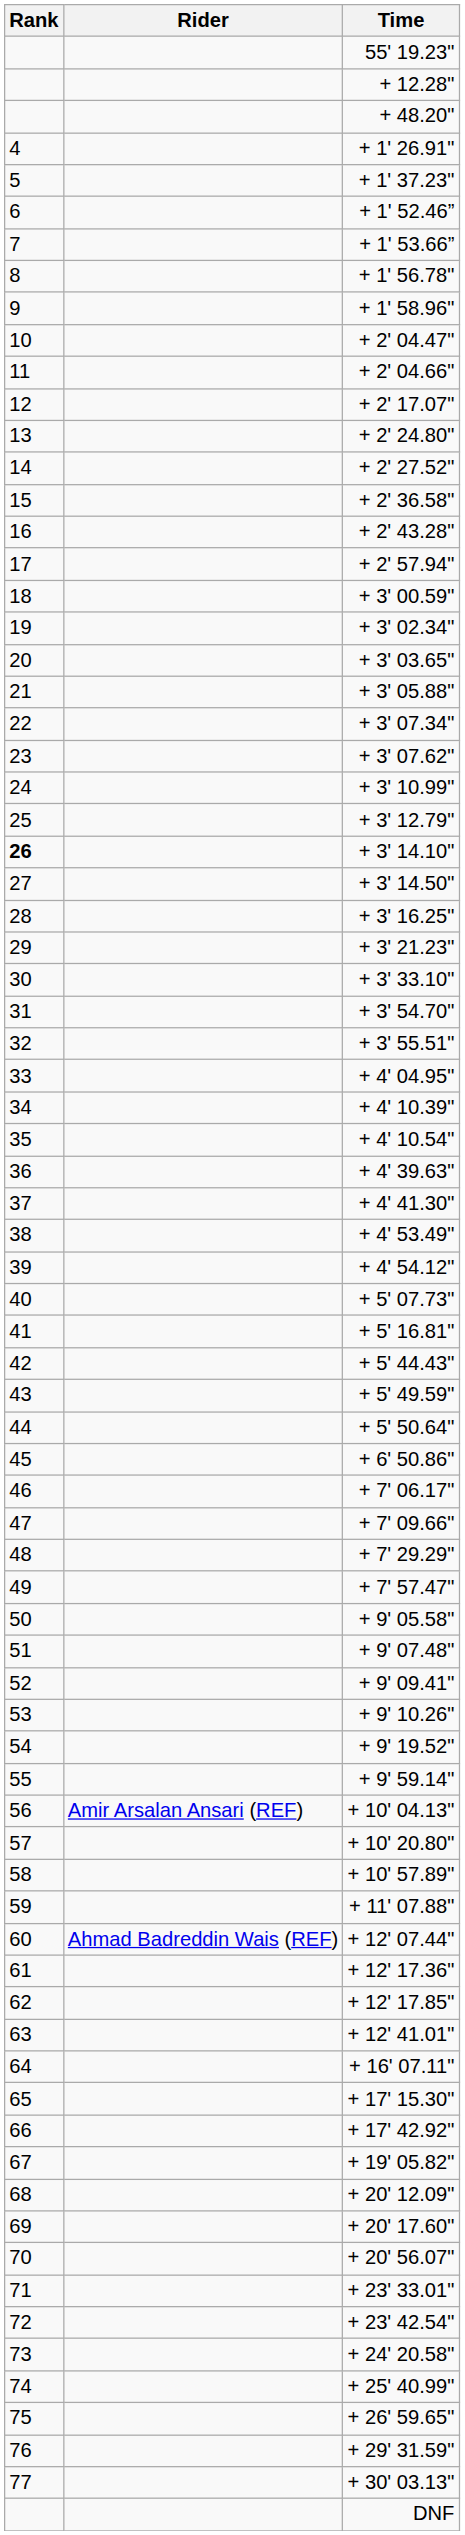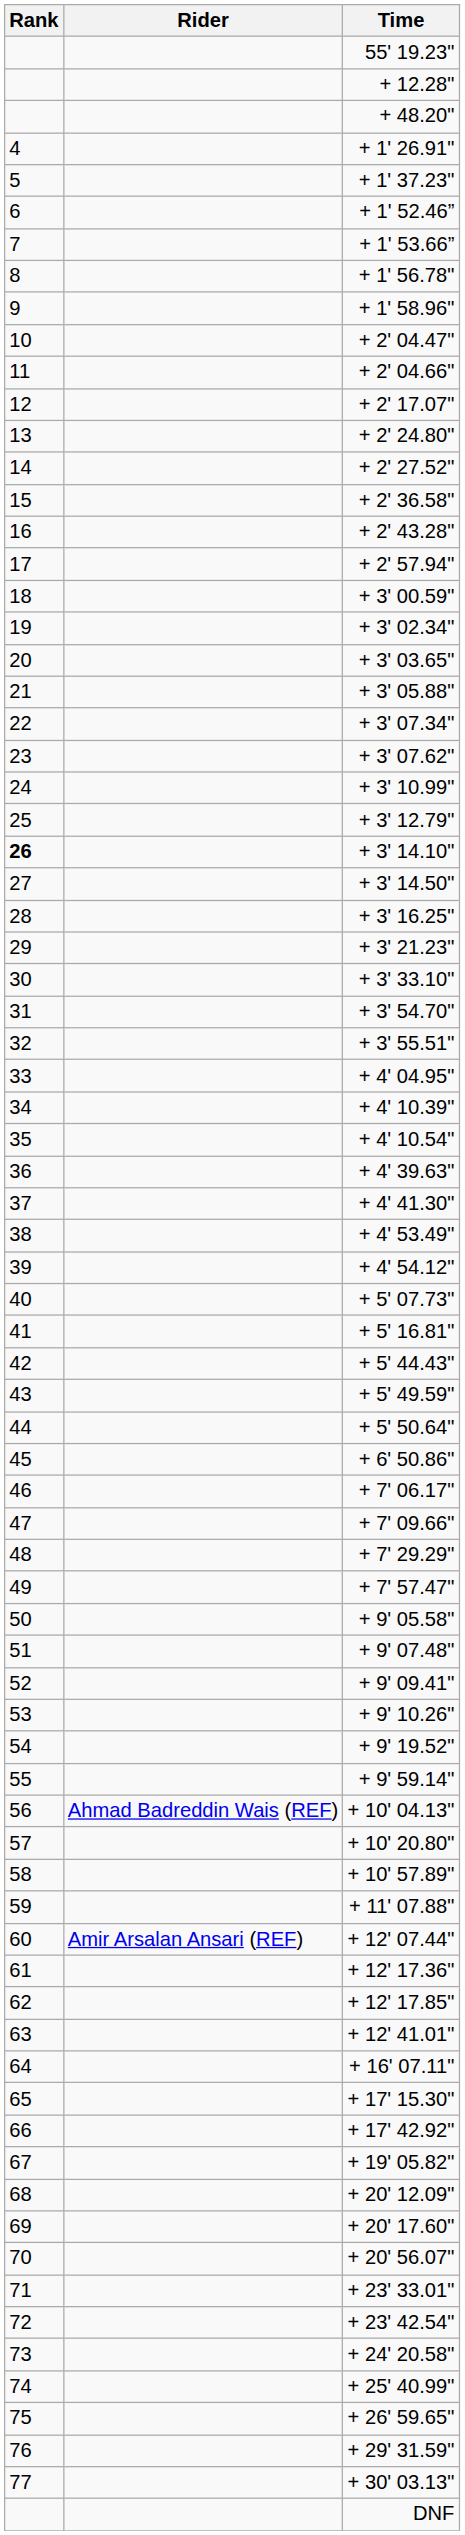+ 10' 04.13" | Rider: Amir Arsalan Ansari (REF) -> Ahmad Badreddin Wais (REF)
+ 12' 07.44" | Rider: Ahmad Badreddin Wais (REF) -> Amir Arsalan Ansari (REF)
